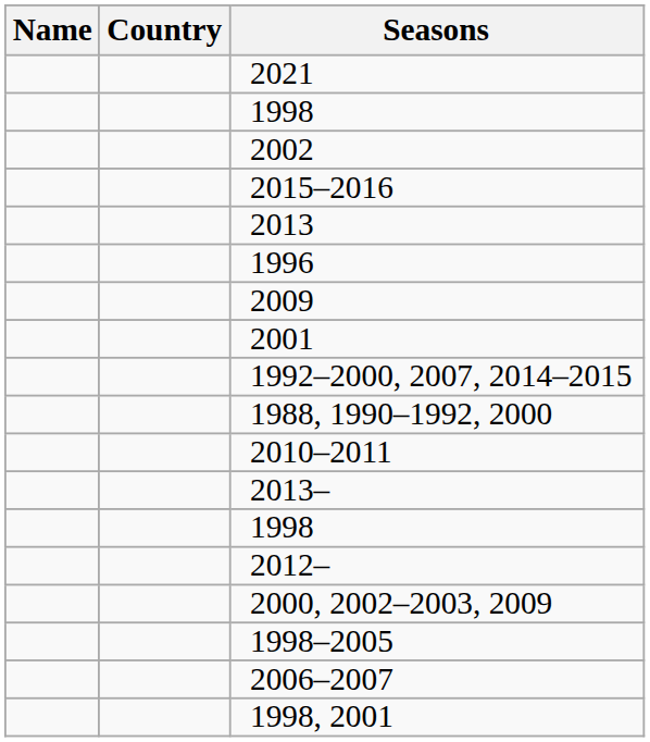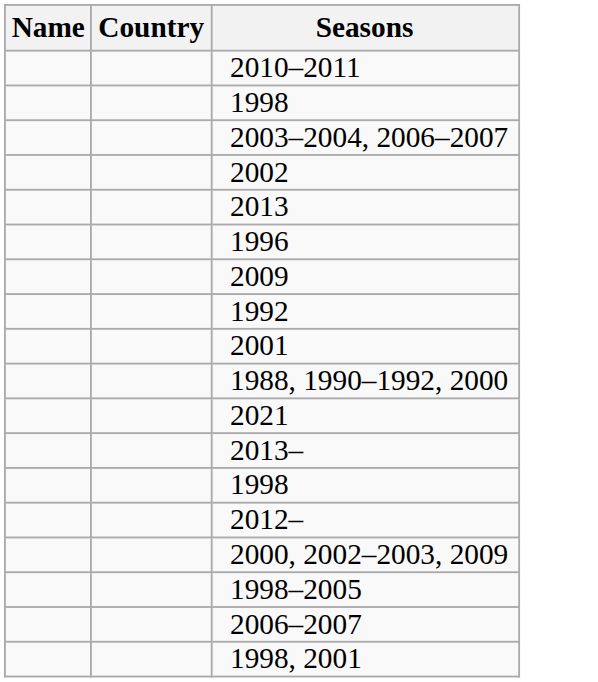rows swapped: 2010–2011 <-> 2021
+ row: 2003–2004, 2006–2007
- row: 2015–2016
+ row: 1992
- row: 1992–2000, 2007, 2014–2015
